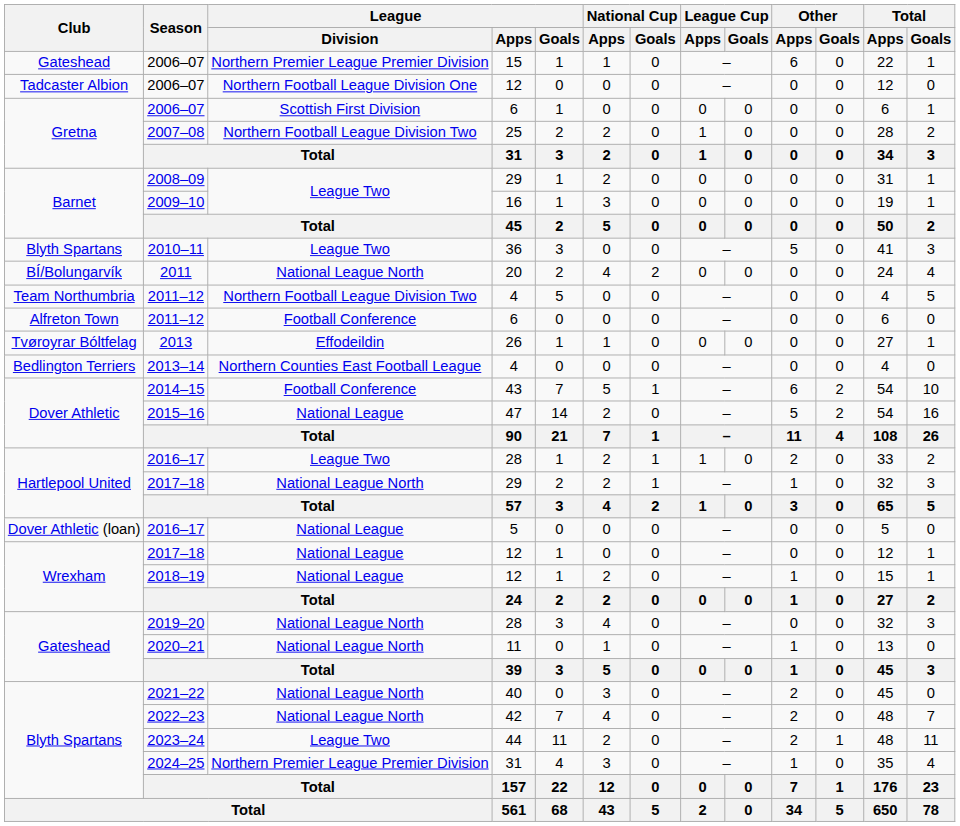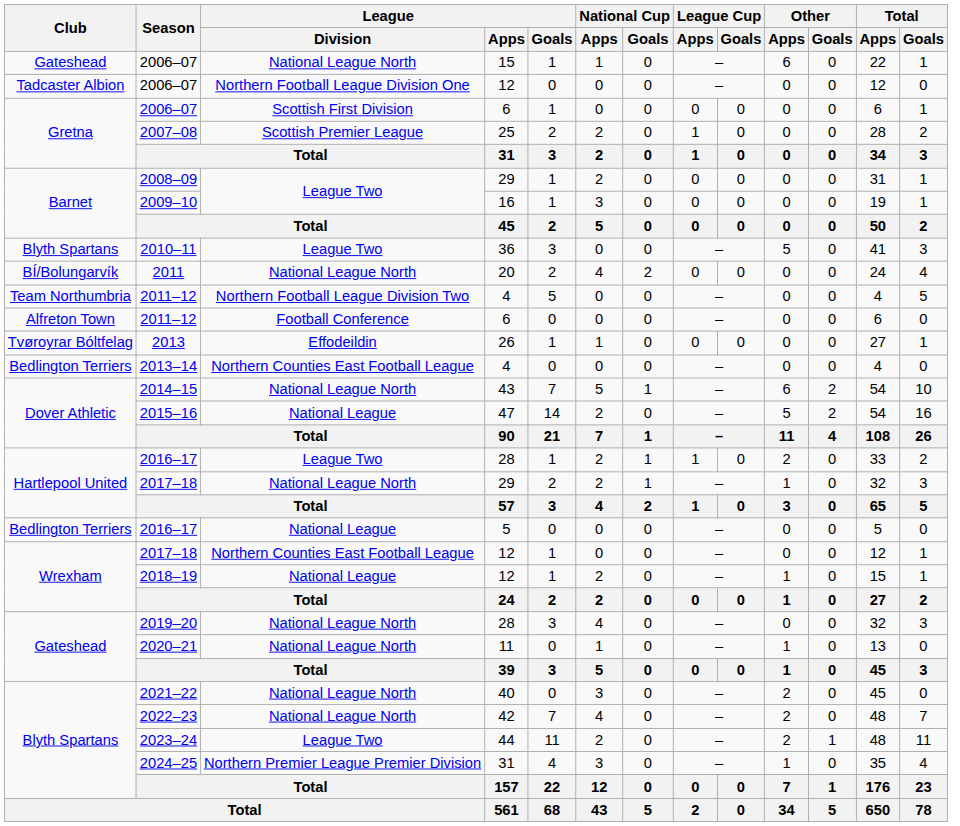2006–07 / 15 | League / Division: Northern Premier League Premier Division -> National League North
2007–08 | League / Division: Northern Football League Division Two -> Scottish Premier League
2014–15 | League / Division: Football Conference -> National League North
2016–17 / 5 | Club: Dover Athletic (loan) -> Bedlington Terriers
2017–18 / 12 | League / Division: National League -> Northern Counties East Football League
